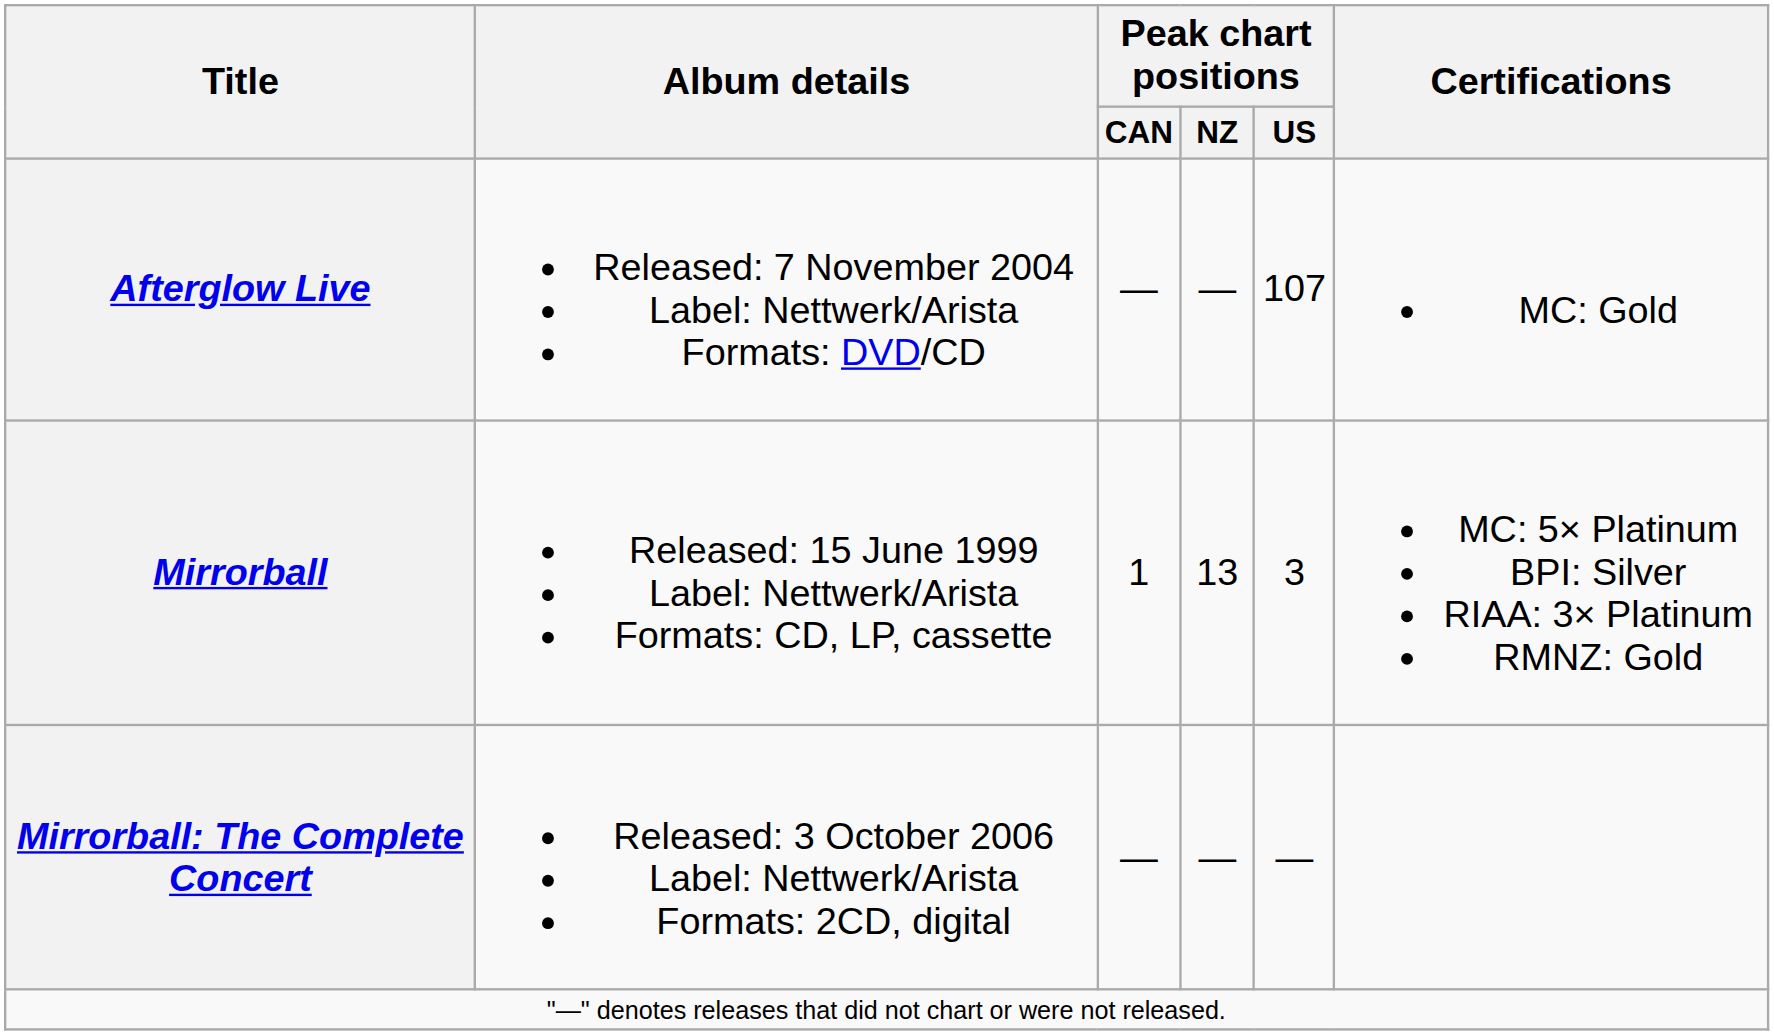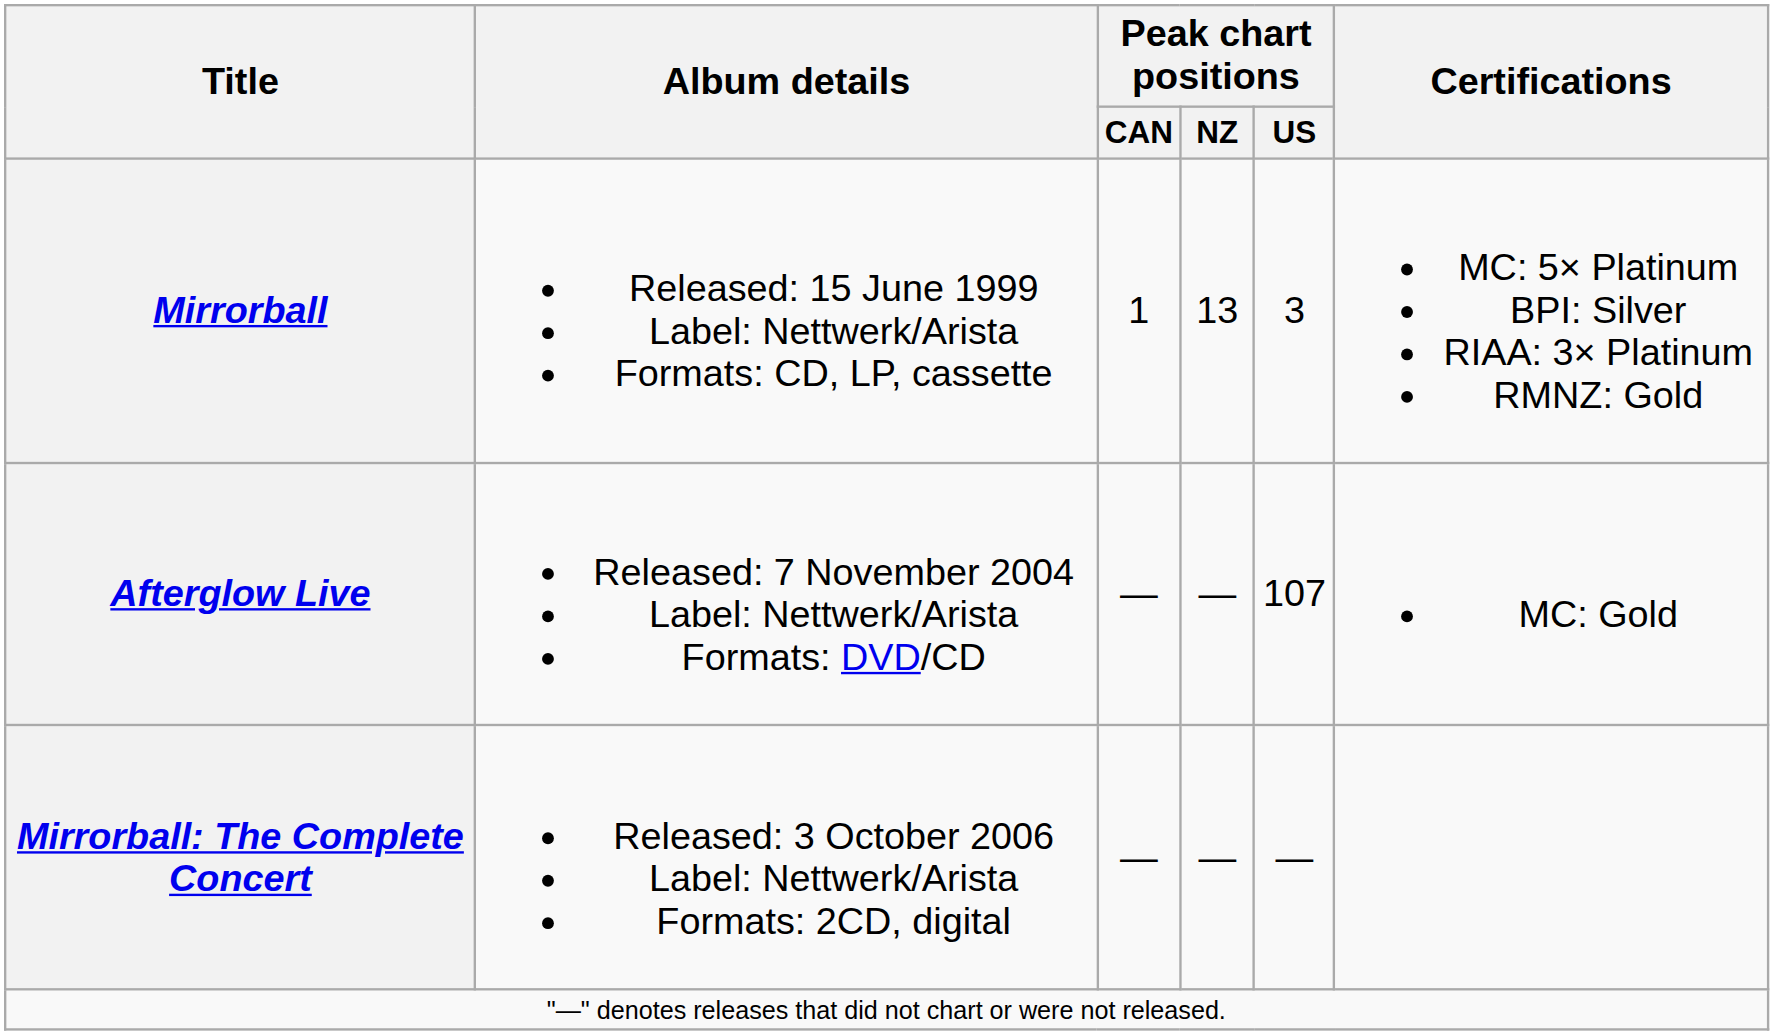rows swapped: Mirrorball <-> Afterglow Live
